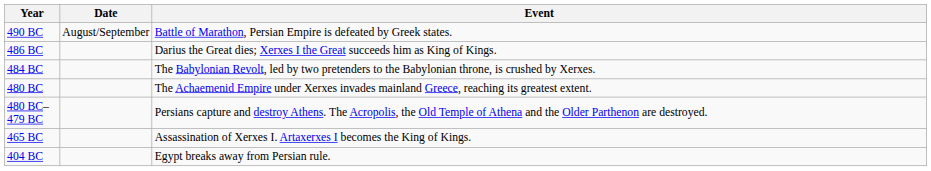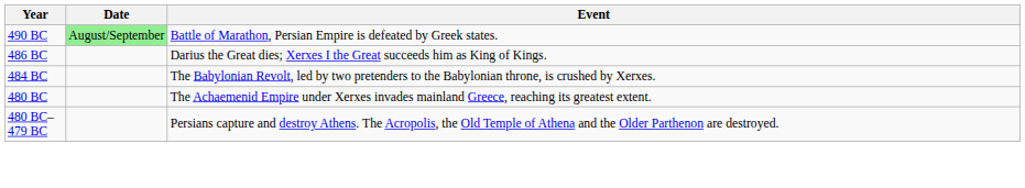490 BC | Date: no background -> lightgreen background
- row: 465 BC | Assassination of Xerxes I. Artaxerxes I becomes the King of Kings.
- row: 404 BC | Egypt breaks away from Persian rule.
